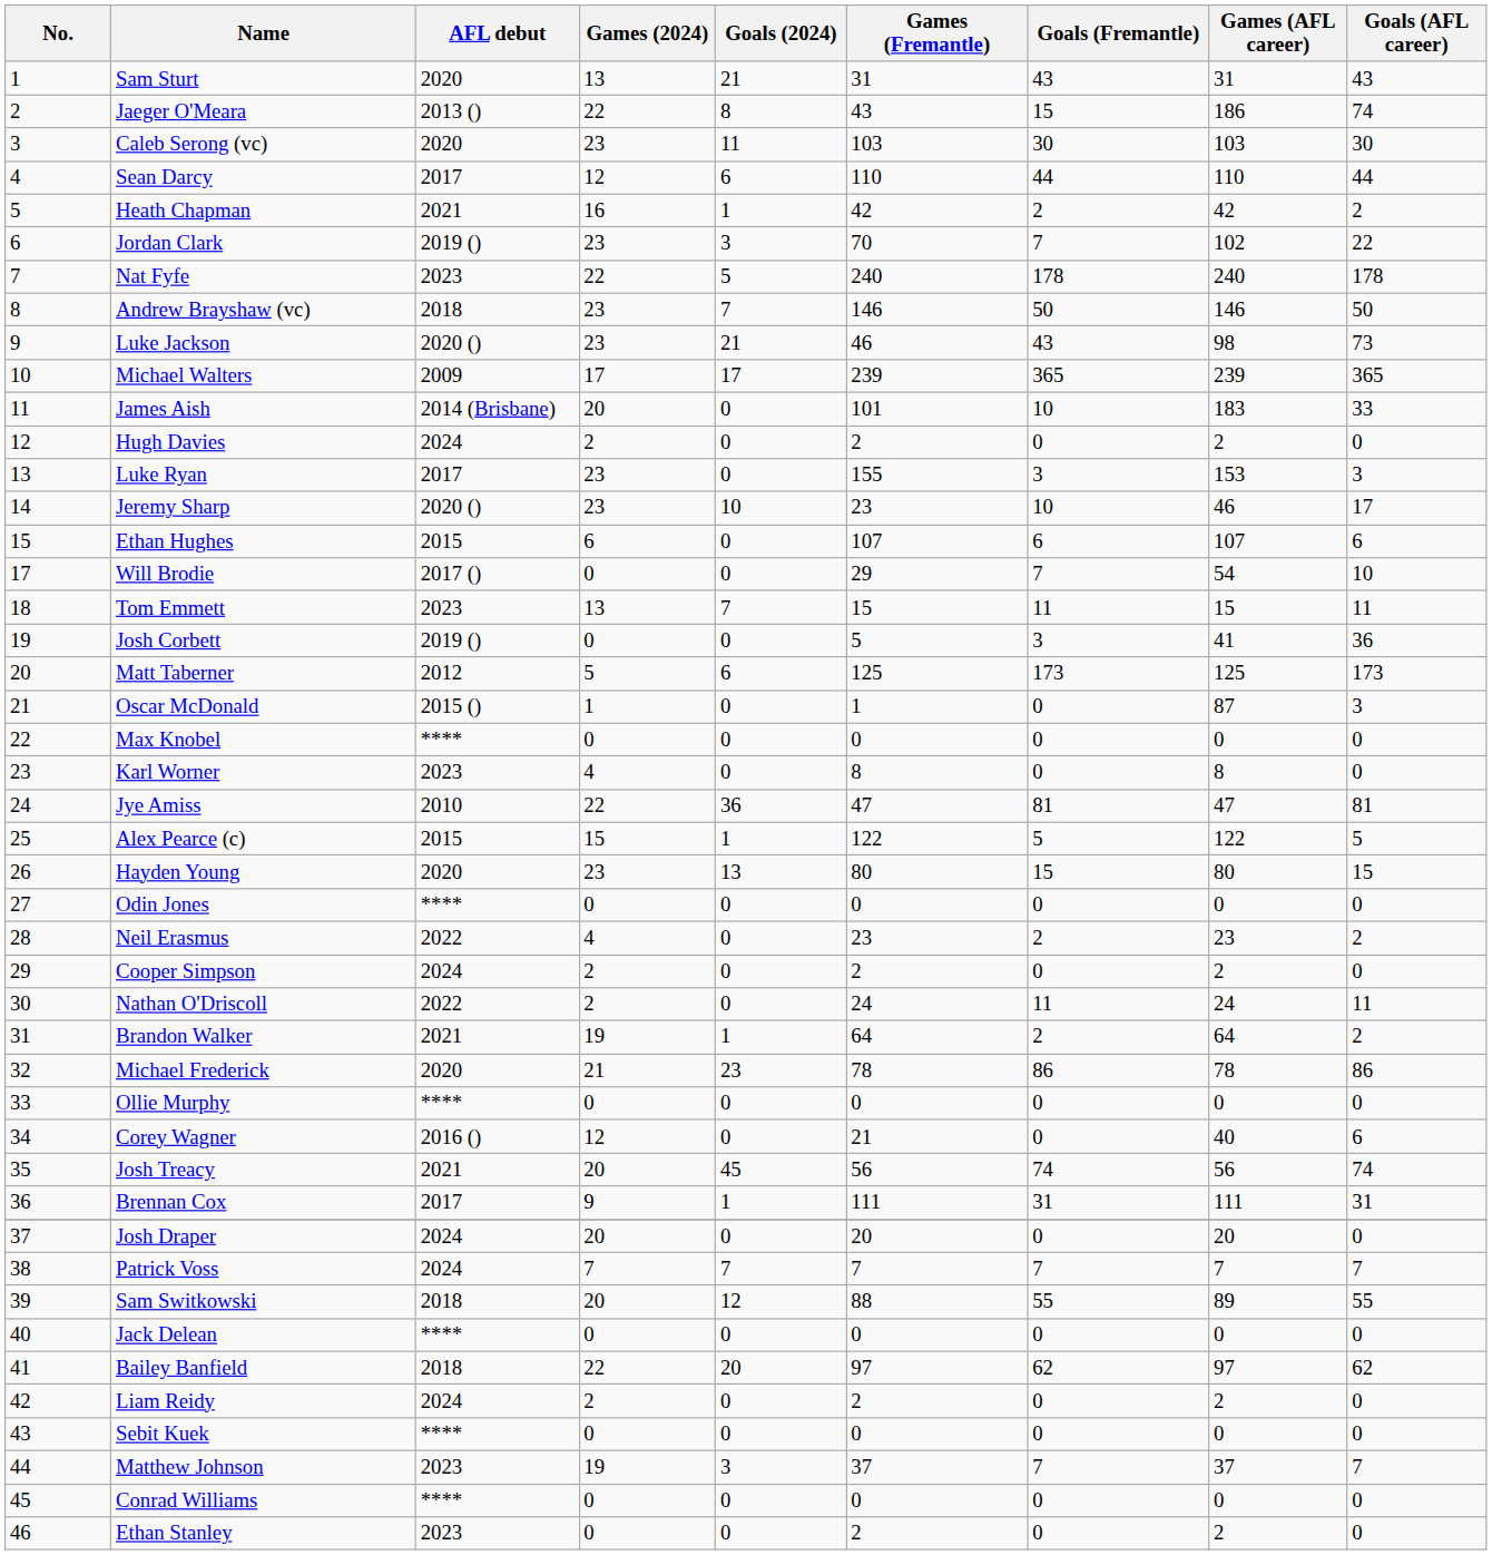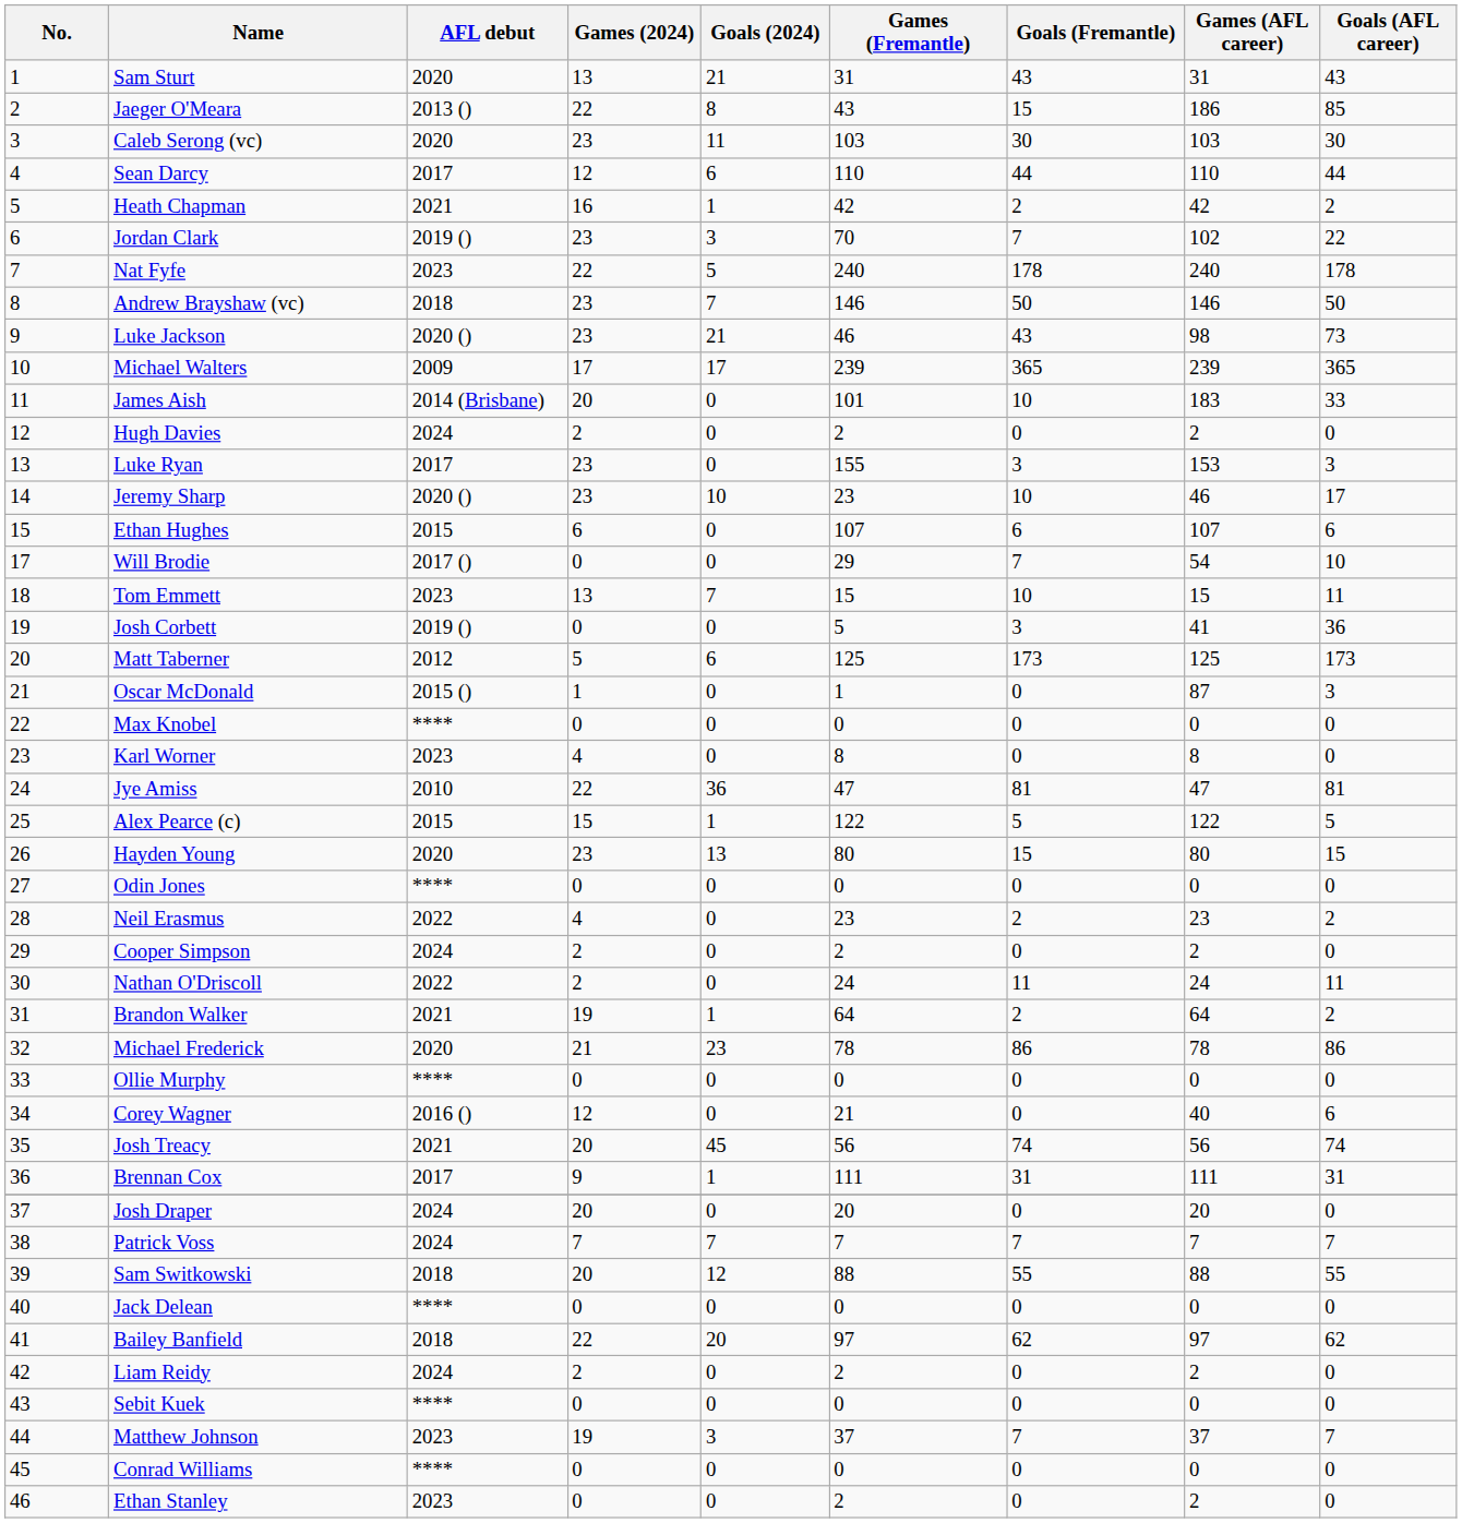Jaeger O'Meara | Goals (AFL career): 74 -> 85
Tom Emmett | Goals (Fremantle): 11 -> 10
Sam Switkowski | Games (AFL career): 89 -> 88
